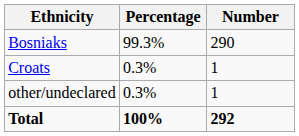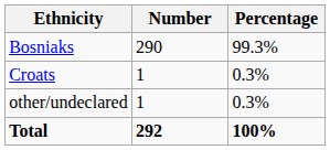columns swapped: Number <-> Percentage
